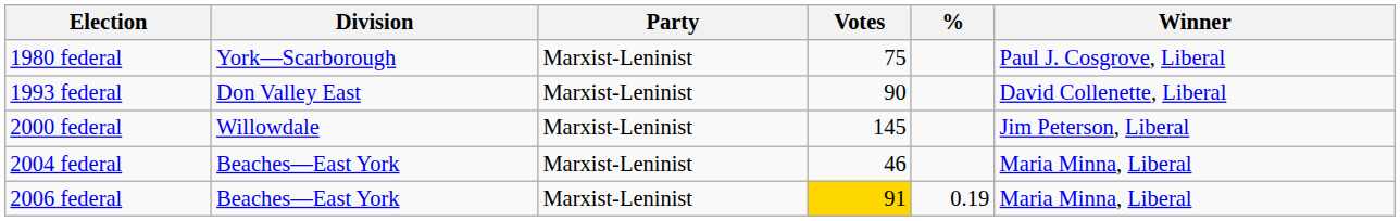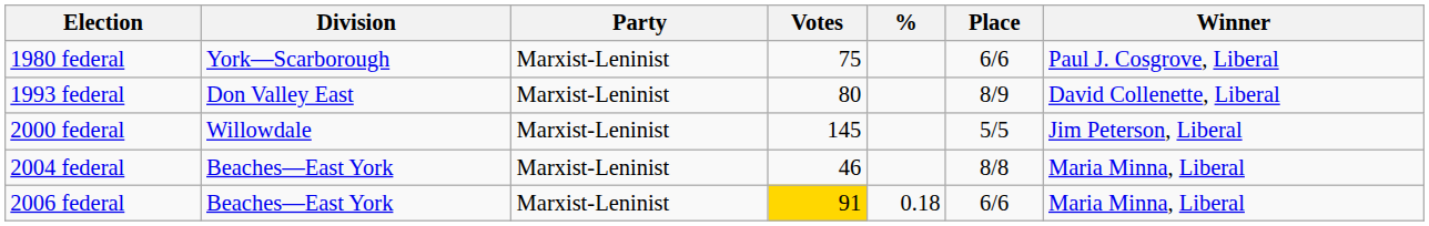+ column: Place | 6/6 | 8/9 | 5/5 | 8/8 | 6/6
1993 federal | Votes: 90 -> 80
2006 federal | %: 0.19 -> 0.18
